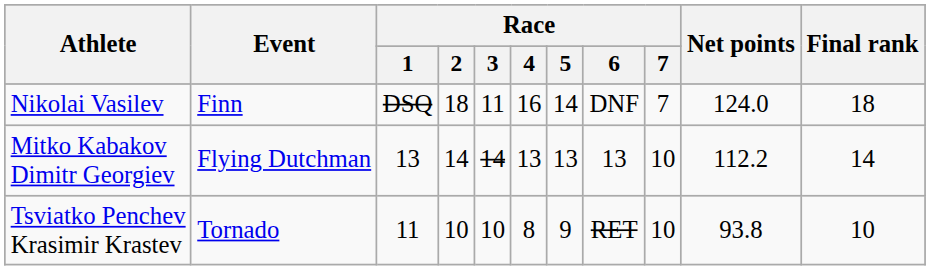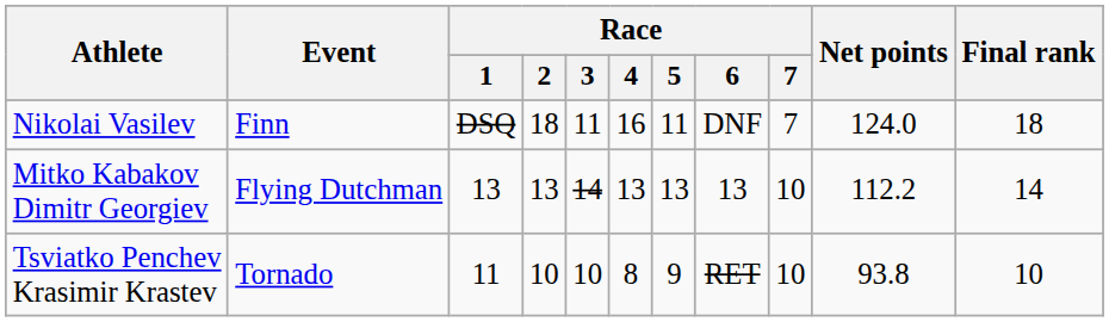Nikolai Vasilev | Race / 5: 14 -> 11
Mitko Kabakov Dimitr Georgiev | Race / 2: 14 -> 13
